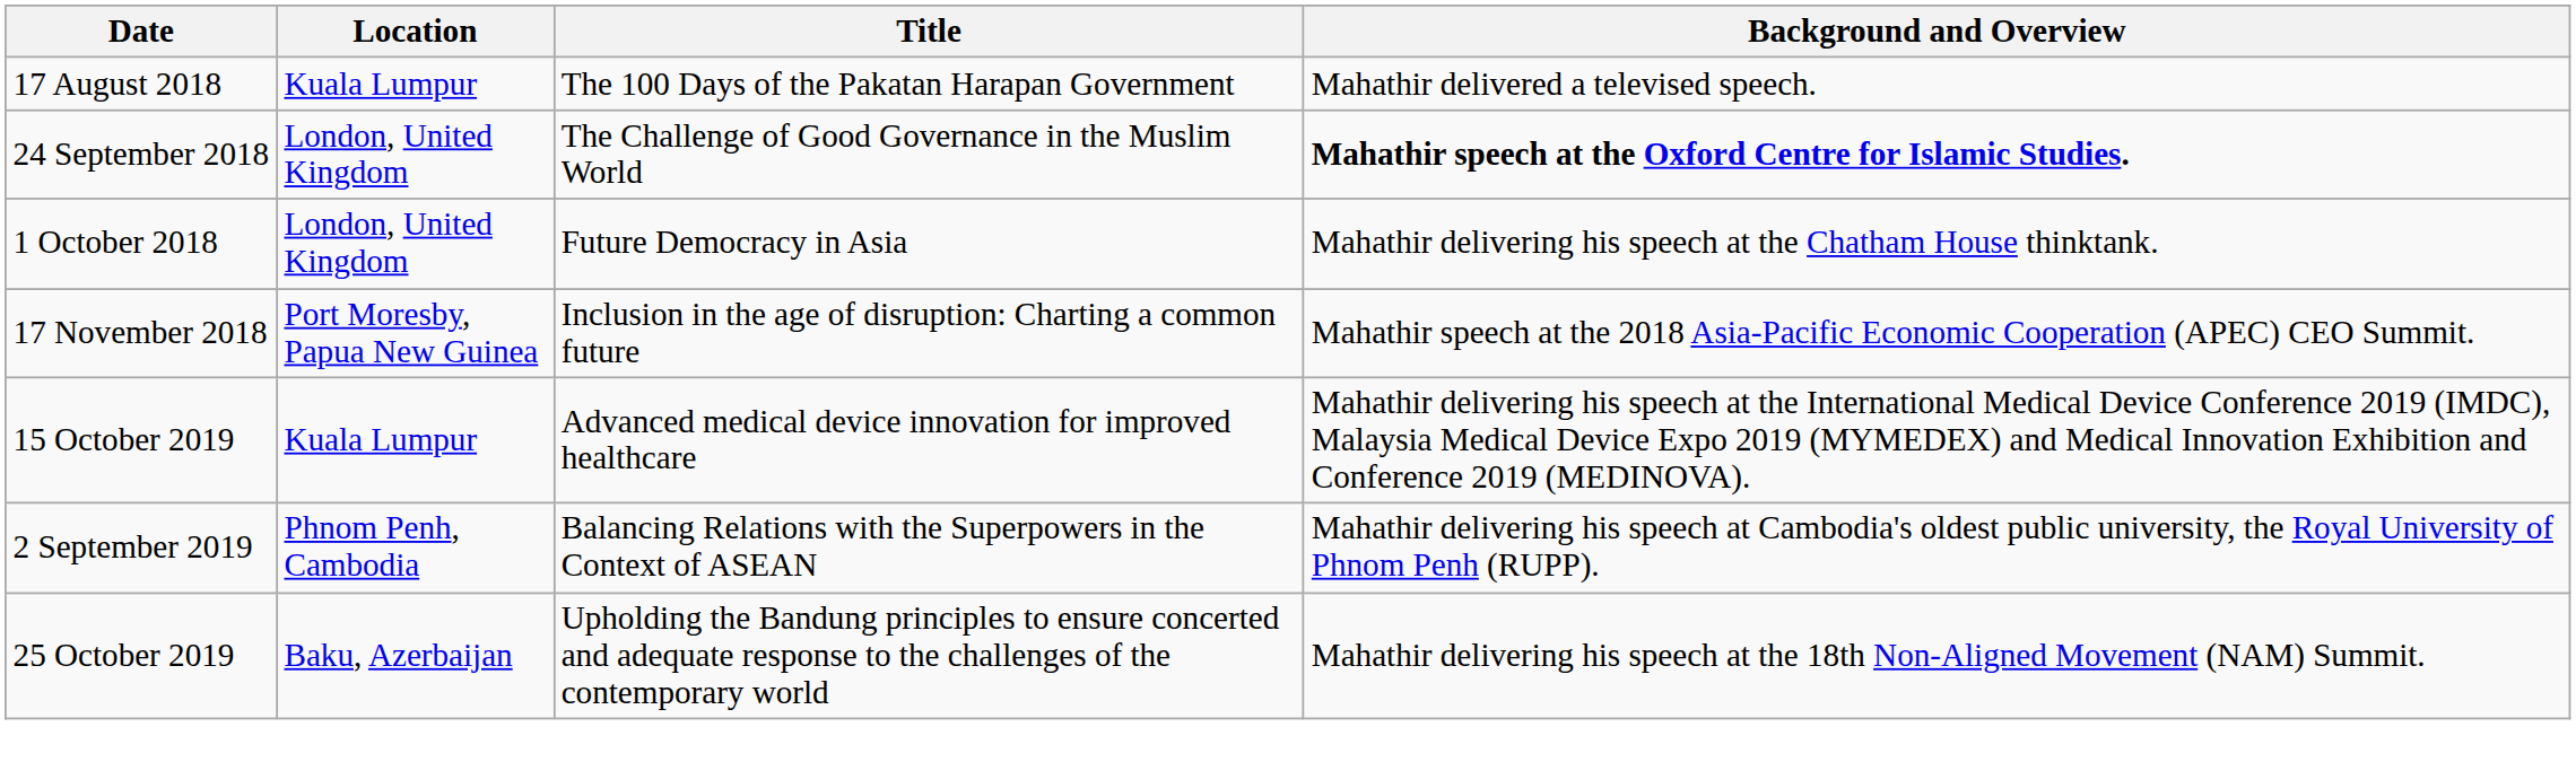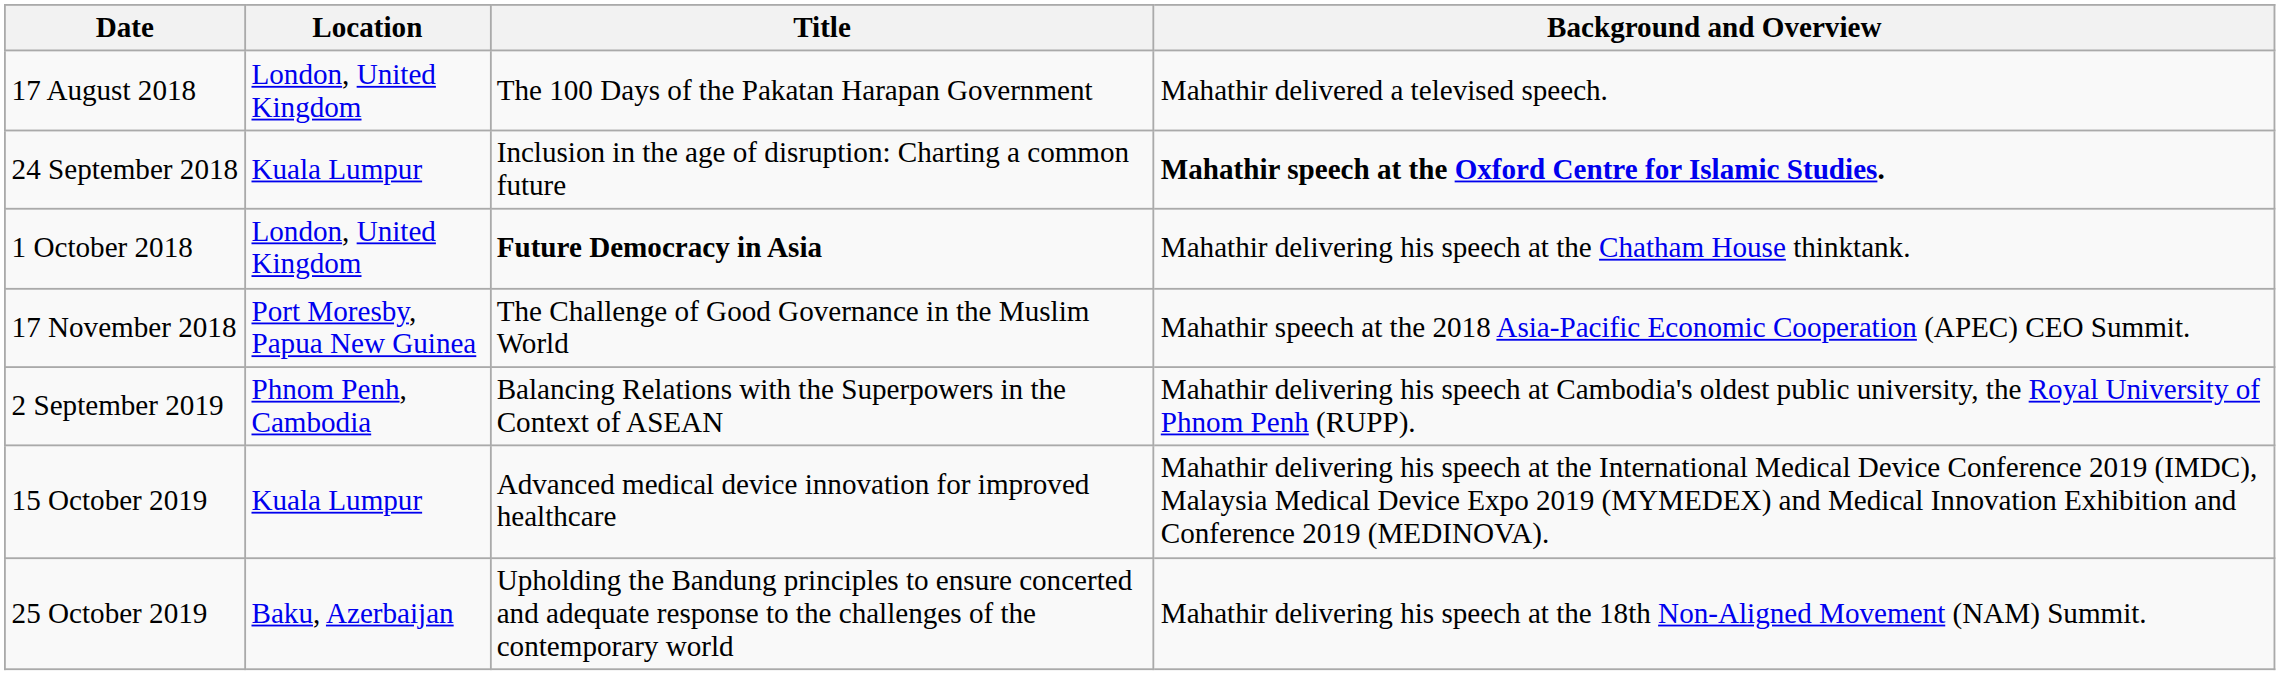17 August 2018 | Location: Kuala Lumpur -> London, United Kingdom
24 September 2018 | Location: London, United Kingdom -> Kuala Lumpur
24 September 2018 | Title: The Challenge of Good Governance in the Muslim World -> Inclusion in the age of disruption: Charting a common future
1 October 2018 | Title: normal -> bold
17 November 2018 | Title: Inclusion in the age of disruption: Charting a common future -> The Challenge of Good Governance in the Muslim World
rows swapped: 2 September 2019 <-> 15 October 2019
